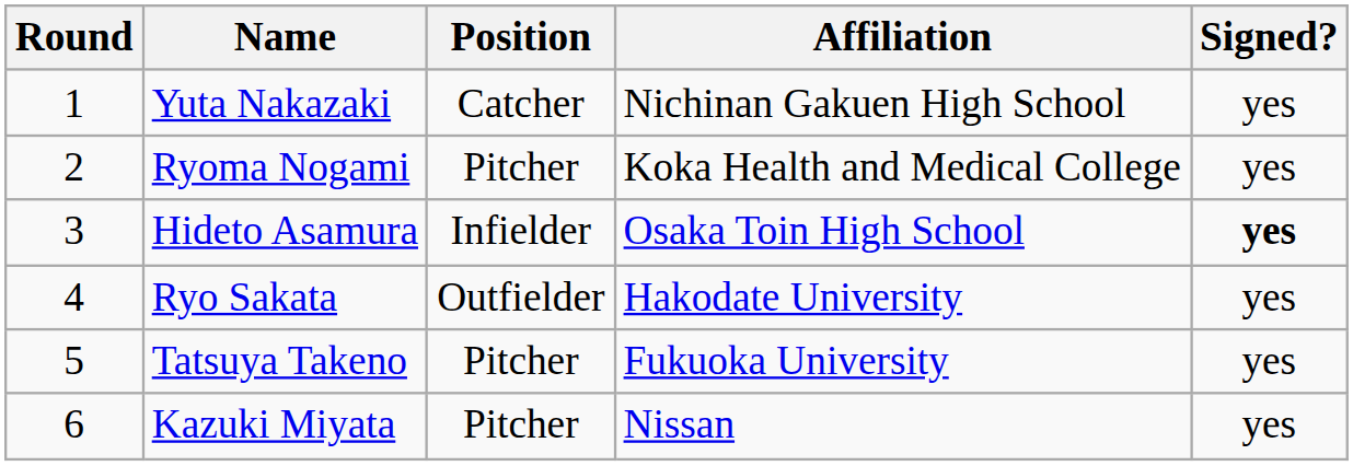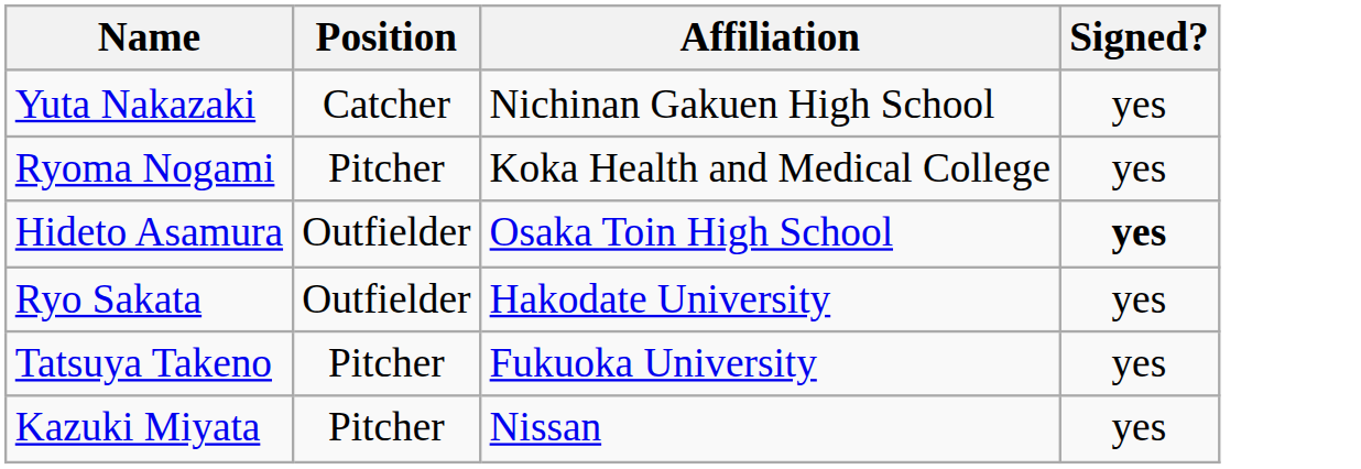- column: Round | 1 | 2 | 3 | 4 | 5 | 6
Hideto Asamura | Position: Infielder -> Outfielder
